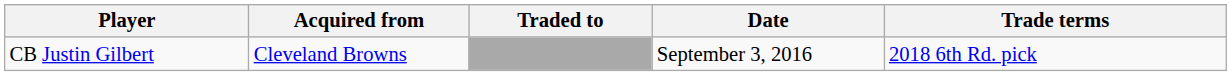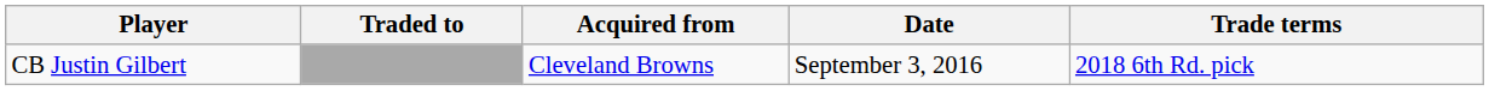columns swapped: Acquired from <-> Traded to
